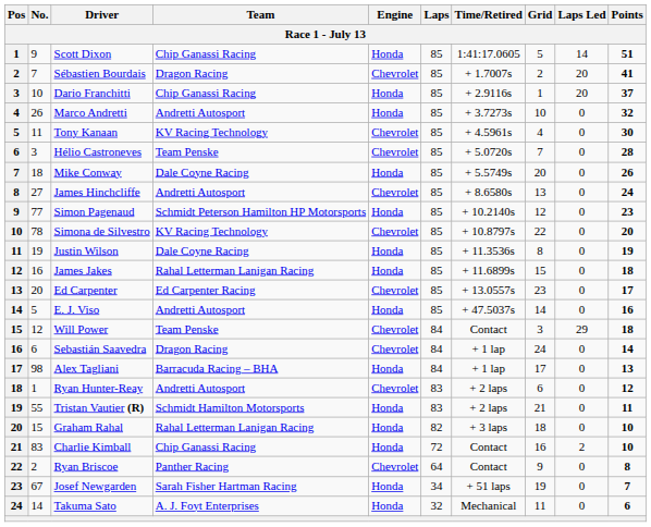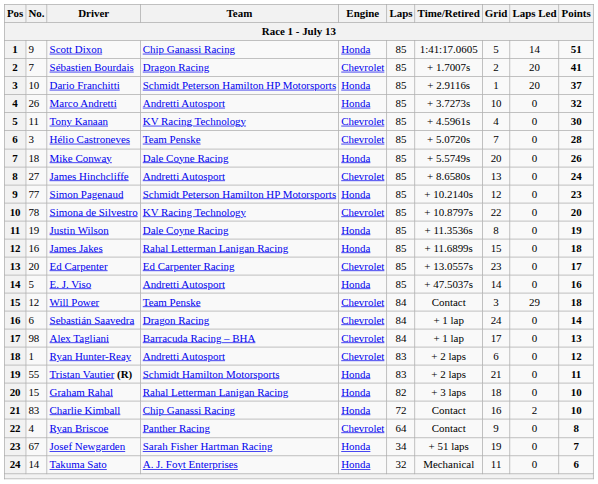Dario Franchitti | Team: Chip Ganassi Racing -> Schmidt Peterson Hamilton HP Motorsports
Alex Tagliani | Engine: Honda -> Chevrolet
Ryan Briscoe | No.: 2 -> 4
